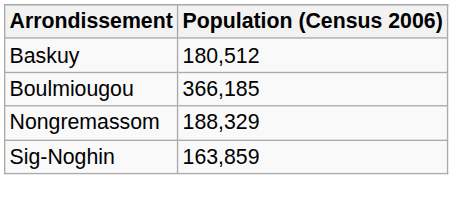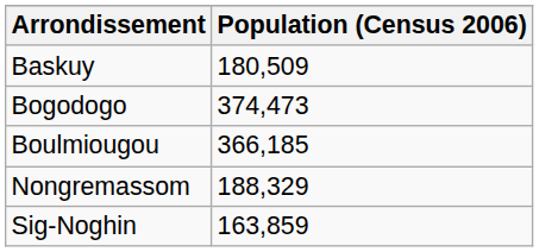Baskuy | Population (Census 2006): 180,512 -> 180,509
+ row: Bogodogo | 374,473
